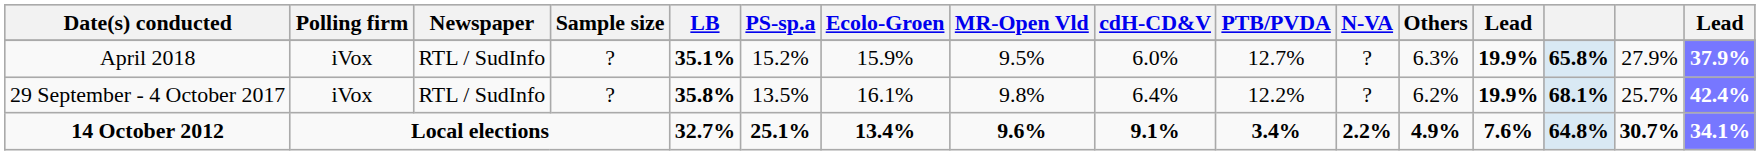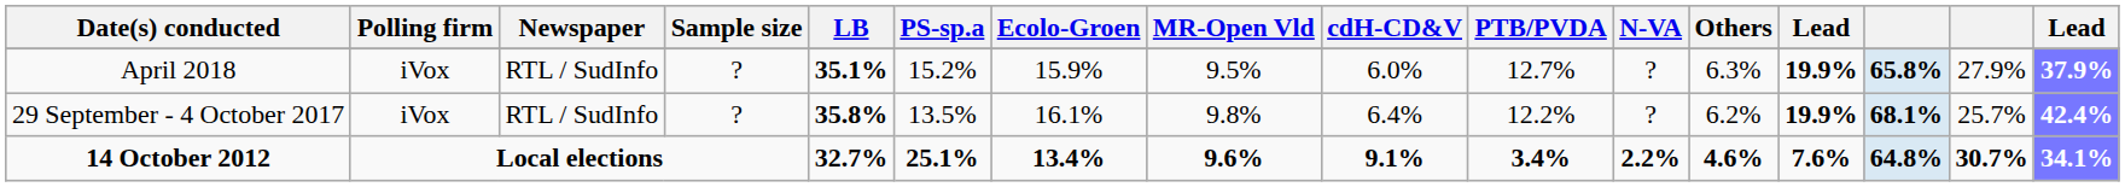14 October 2012 | Others: 4.9% -> 4.6%
